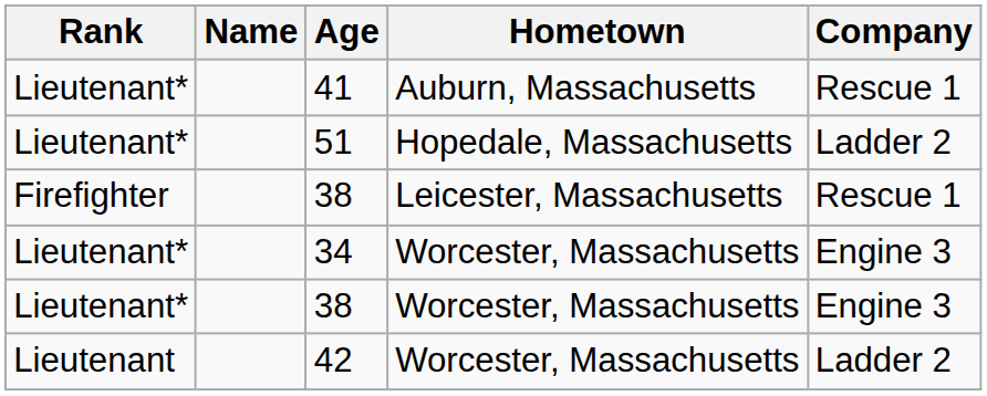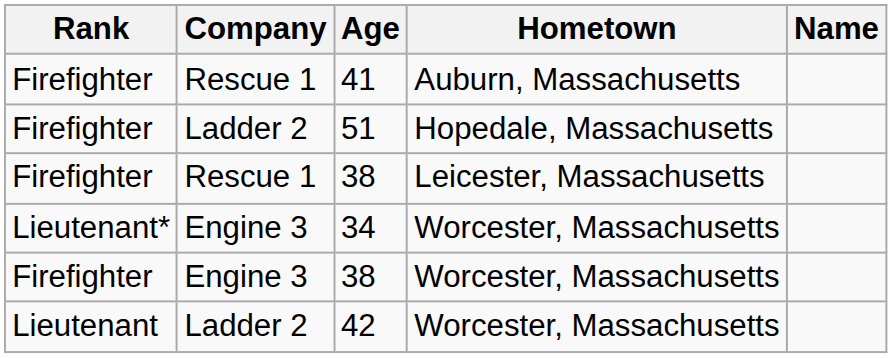columns swapped: Name <-> Company
41 | Rank: Lieutenant* -> Firefighter
51 | Rank: Lieutenant* -> Firefighter
38 / Worcester, Massachusetts | Rank: Lieutenant* -> Firefighter
